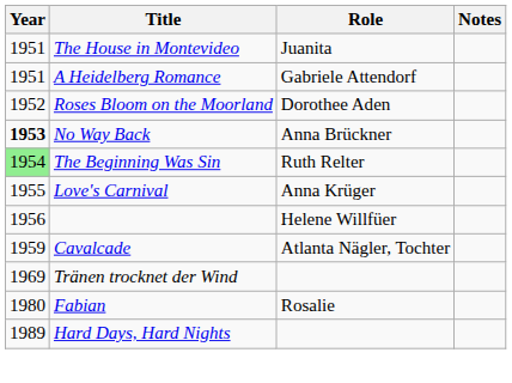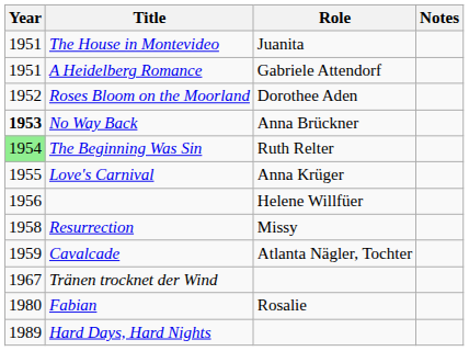+ row: 1958 | Resurrection | Missy
Tränen trocknet der Wind | Year: 1969 -> 1967
